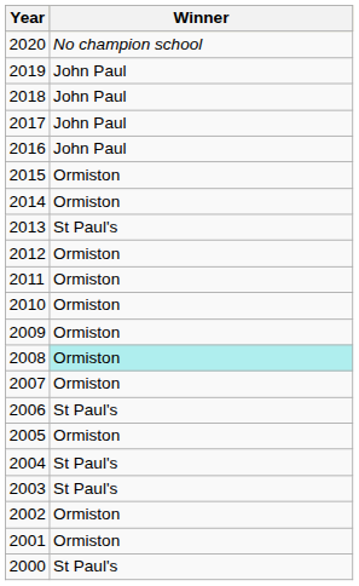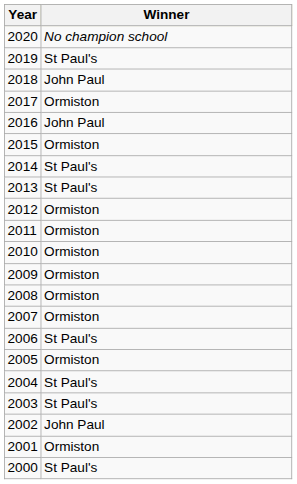2019 | Winner: John Paul -> St Paul's
2017 | Winner: John Paul -> Ormiston
2014 | Winner: Ormiston -> St Paul's
2008 | Winner: paleturquoise background -> no background
2002 | Winner: Ormiston -> John Paul
